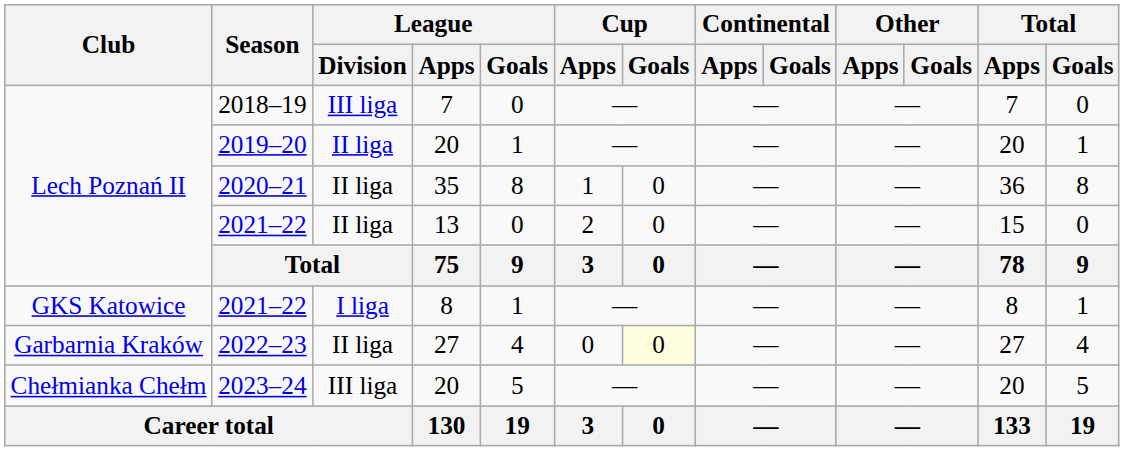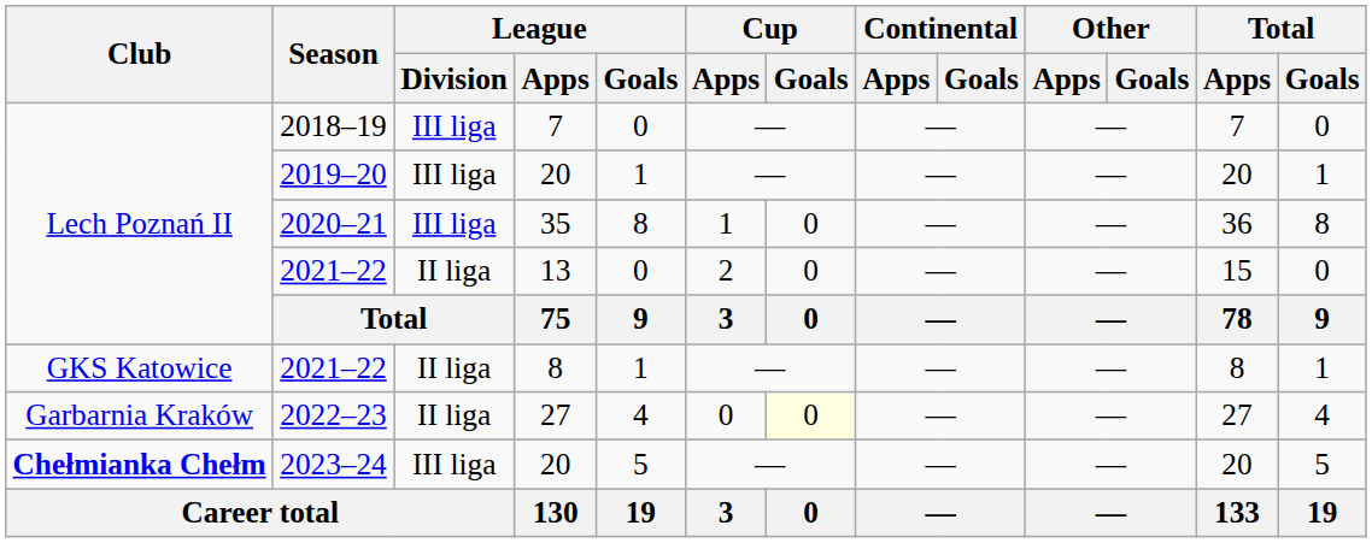2019–20 | League / Division: II liga -> III liga
2020–21 | League / Division: II liga -> III liga
2021–22 / 8 | League / Division: I liga -> II liga
2023–24 | Club: normal -> bold
